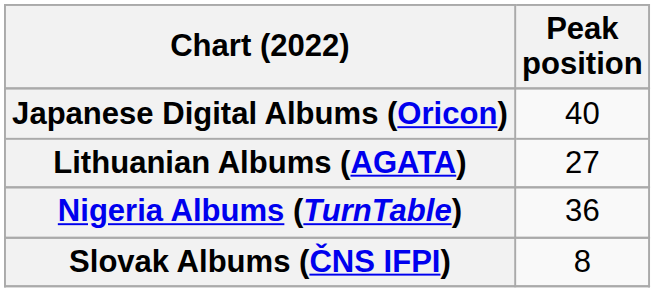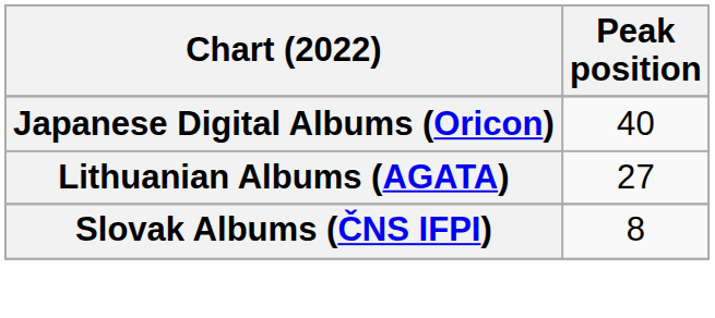- row: Nigeria Albums (TurnTable) | 36
